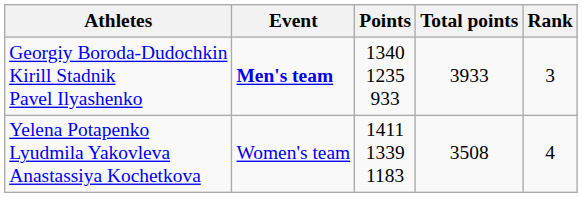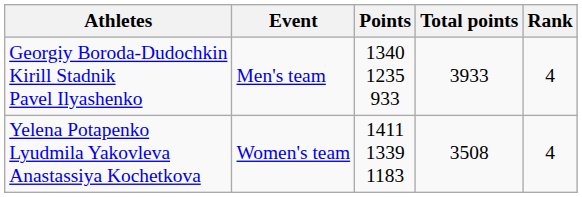Georgiy Boroda-Dudochkin Kirill Stadnik Pavel Ilyashenko | Event: bold -> normal
Georgiy Boroda-Dudochkin Kirill Stadnik Pavel Ilyashenko | Rank: 3 -> 4
